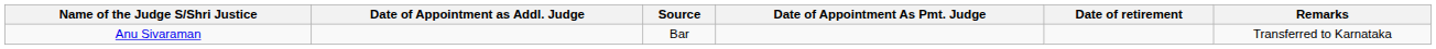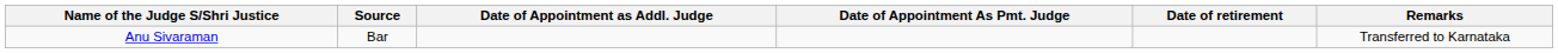columns swapped: Source <-> Date of Appointment as Addl. Judge
